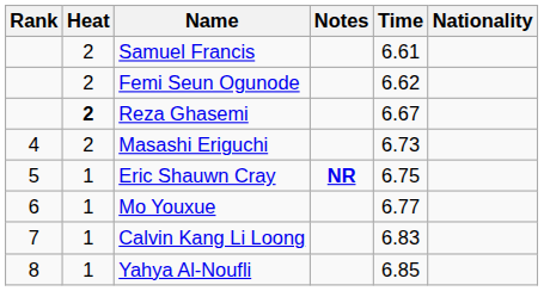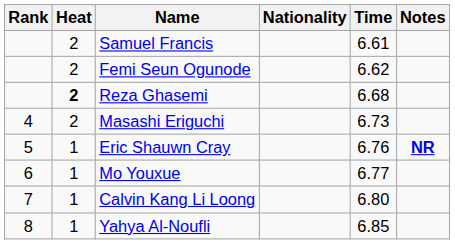columns swapped: Nationality <-> Notes
Reza Ghasemi | Time: 6.67 -> 6.68
Eric Shauwn Cray | Time: 6.75 -> 6.76
Calvin Kang Li Loong | Time: 6.83 -> 6.80
